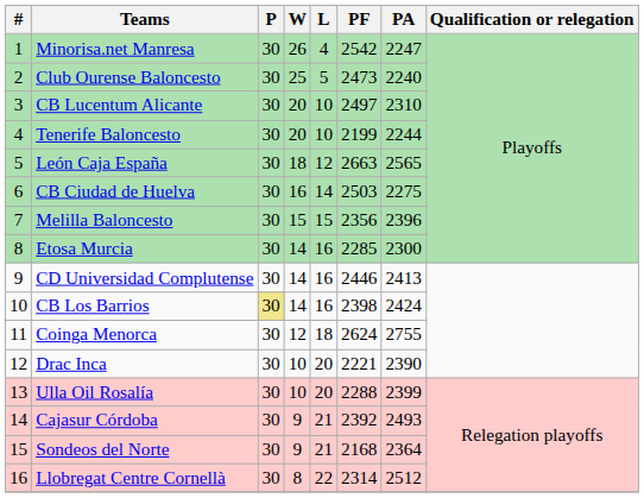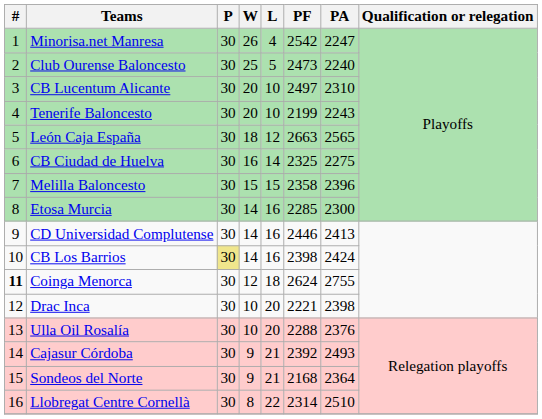Tenerife Baloncesto | PA: 2244 -> 2243
CB Ciudad de Huelva | PF: 2503 -> 2325
Melilla Baloncesto | PF: 2356 -> 2358
Coinga Menorca | #: normal -> bold
Drac Inca | PA: 2390 -> 2398
Ulla Oil Rosalía | PA: 2399 -> 2376
Llobregat Centre Cornellà | PA: 2512 -> 2510
